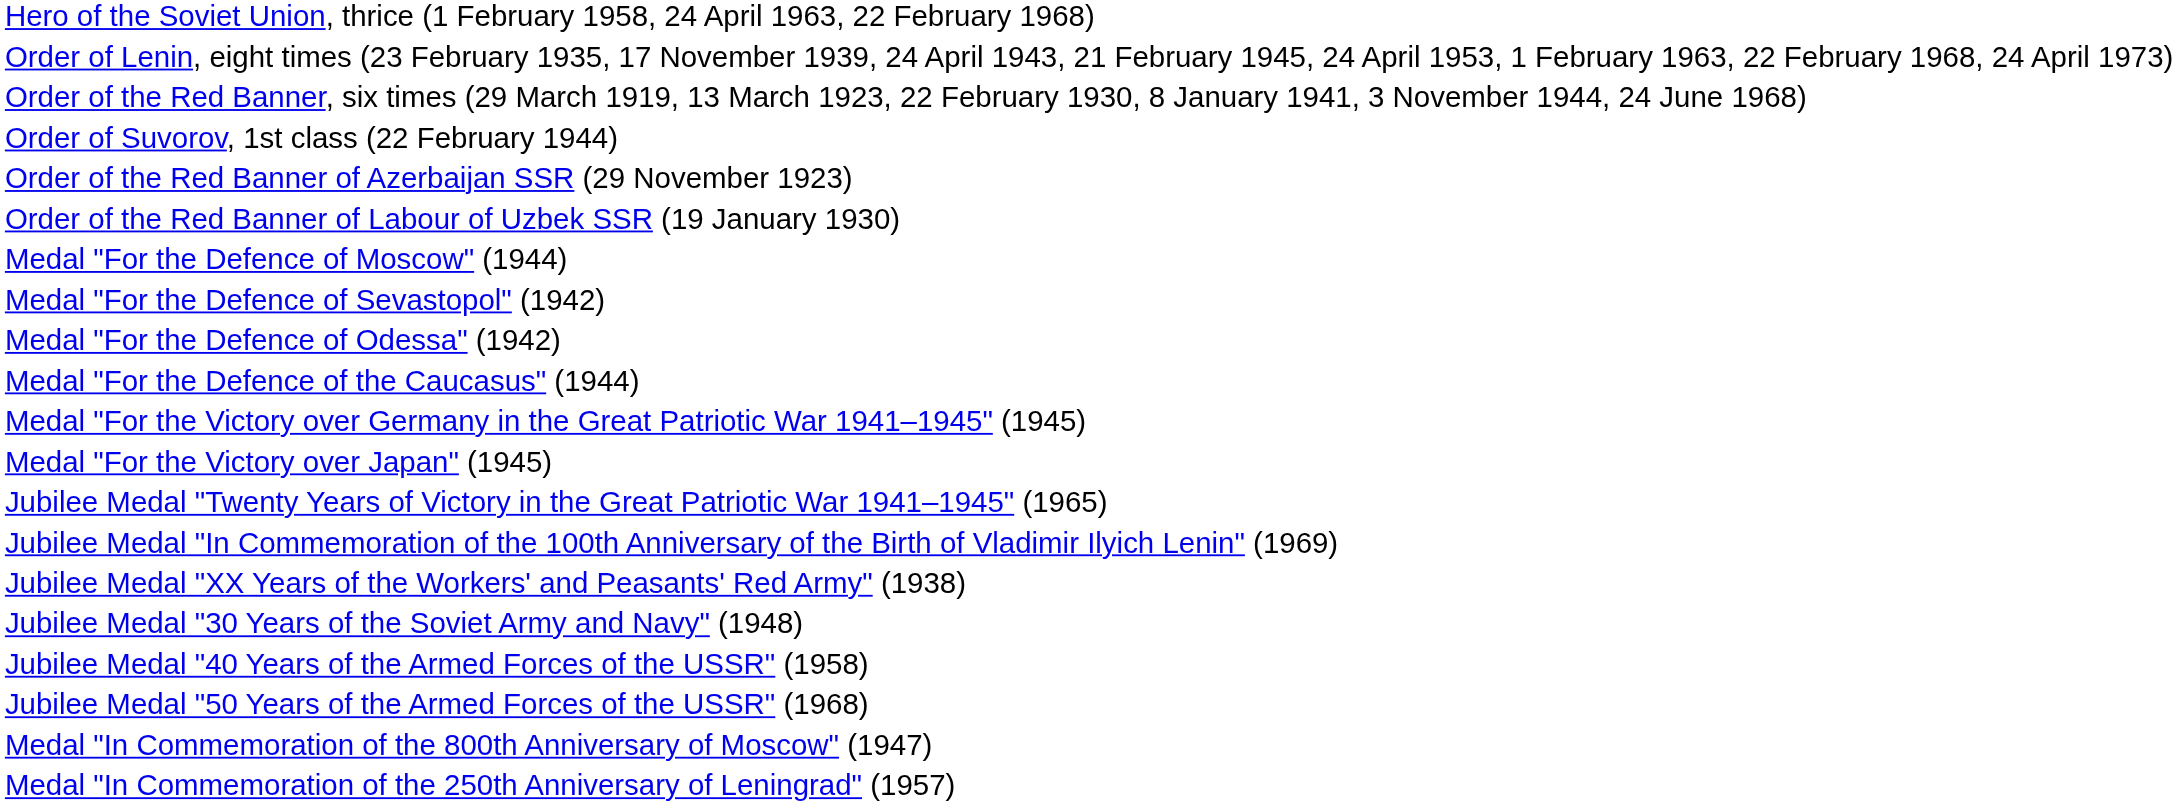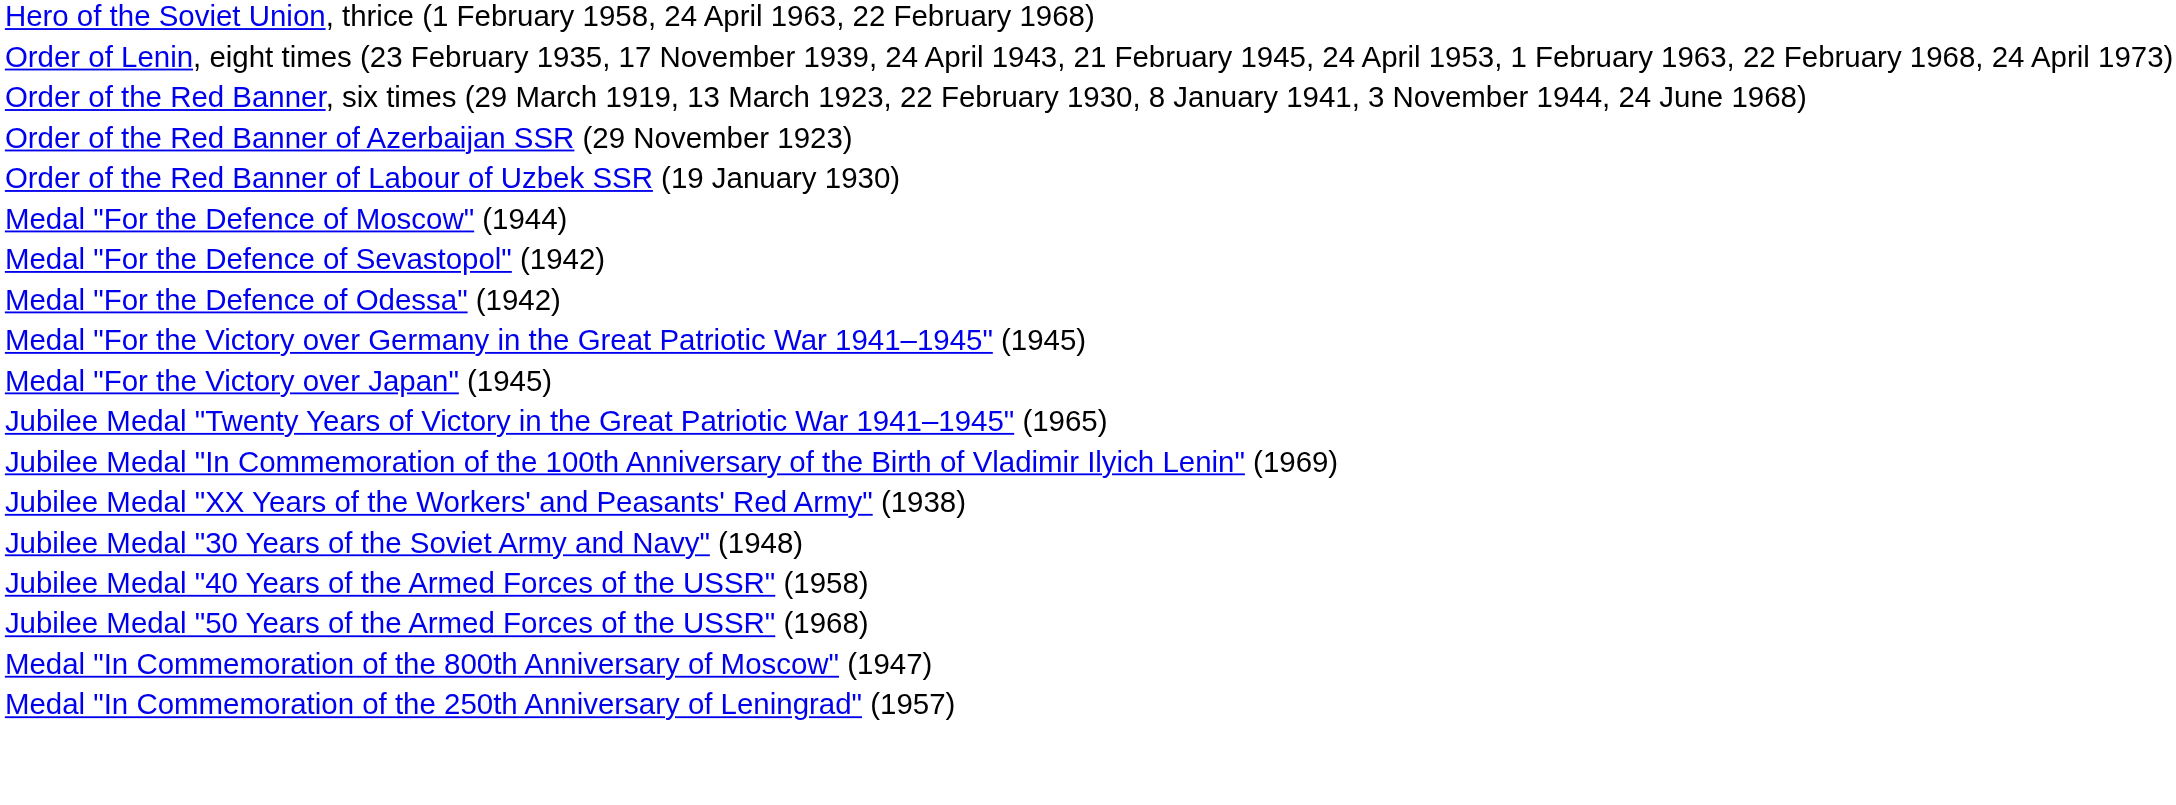- row: Order of Suvorov, 1st class (22 February 1944)
- row: Medal "For the Defence of the Caucasus" (1944)
